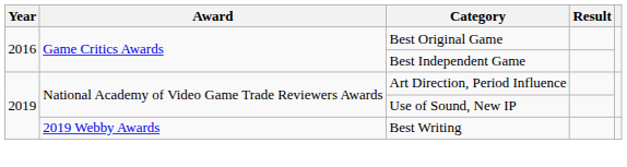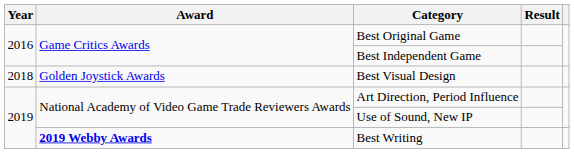+ row: 2018 | Golden Joystick Awards | Best Visual Design
Best Writing | Award: normal -> bold
